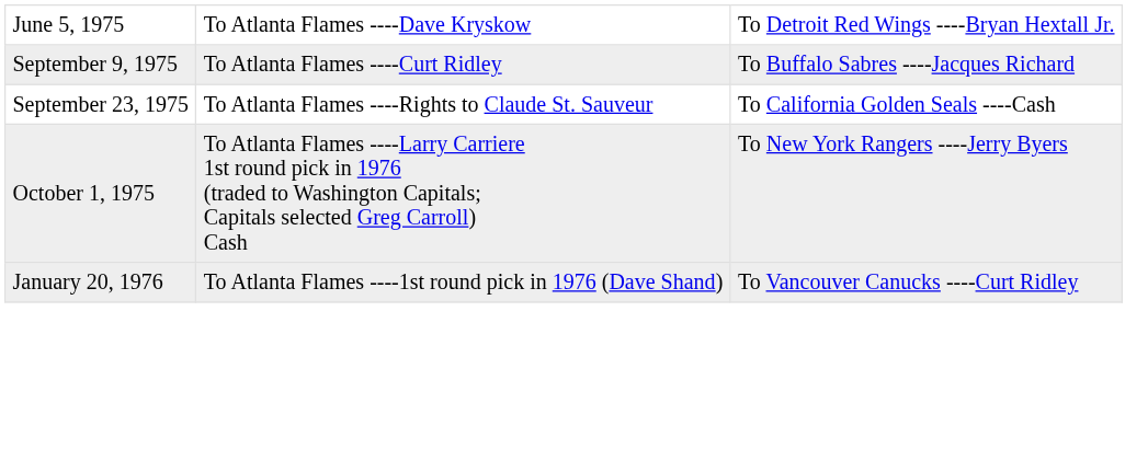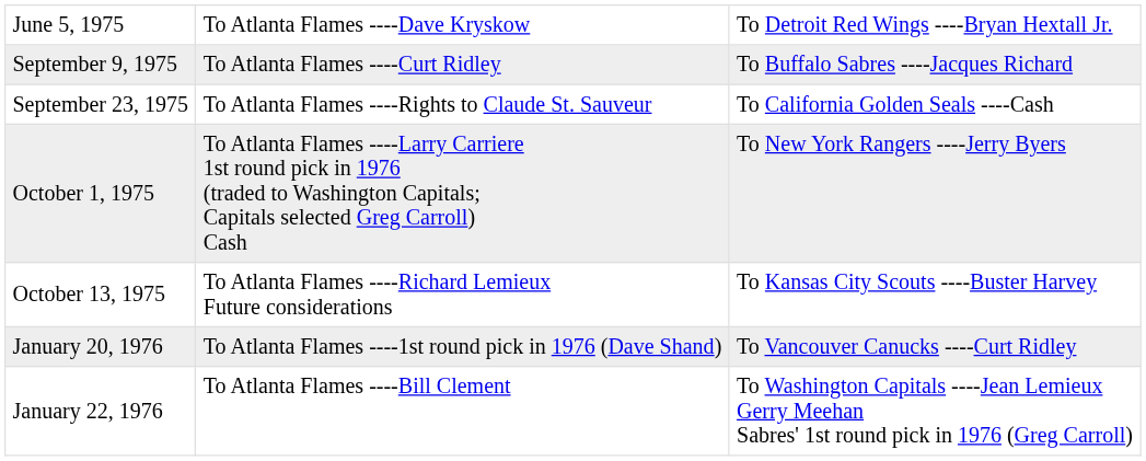+ row: October 13, 1975 | To Atlanta Flames ----Richard Lemieux Future considerations | To Kansas City Scouts ----Buster Harvey
+ row: January 22, 1976 | To Atlanta Flames ----Bill Clement | To Washington Capitals ----Jean Lemieux Gerry Meehan Sabres' 1st round pick in 1976 (Greg Carroll)
